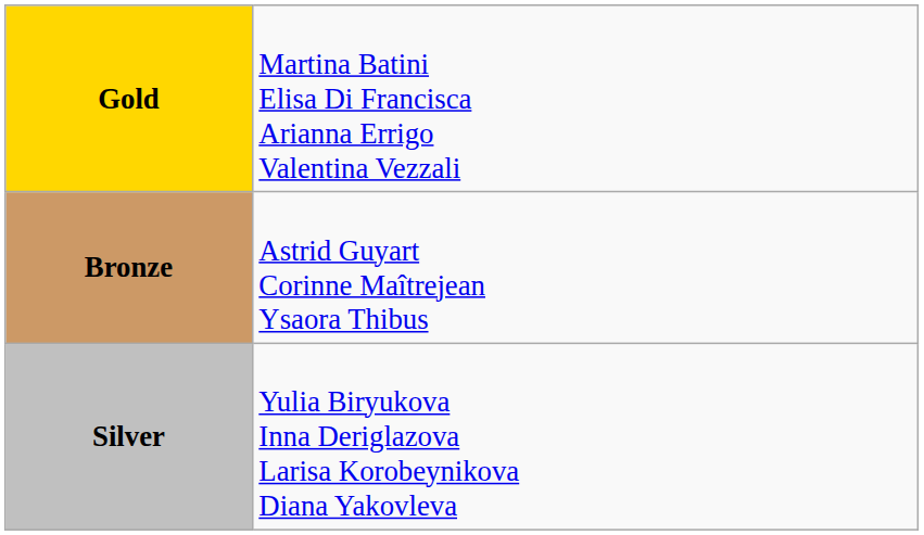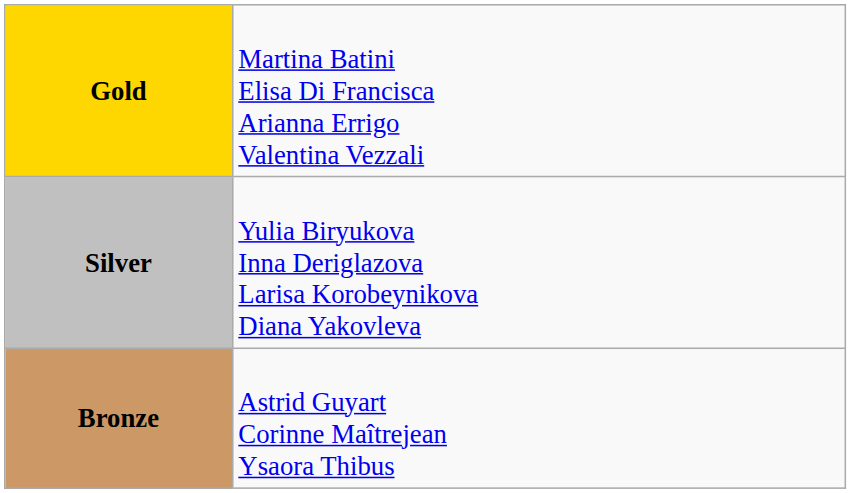rows swapped: Silver <-> Bronze
